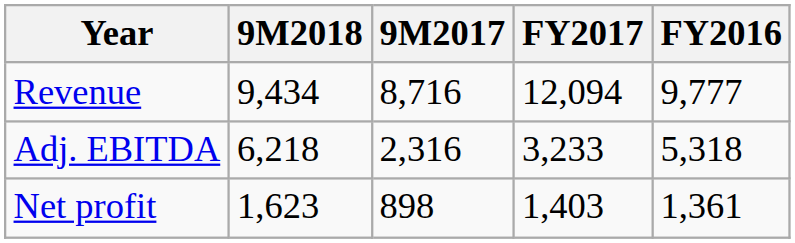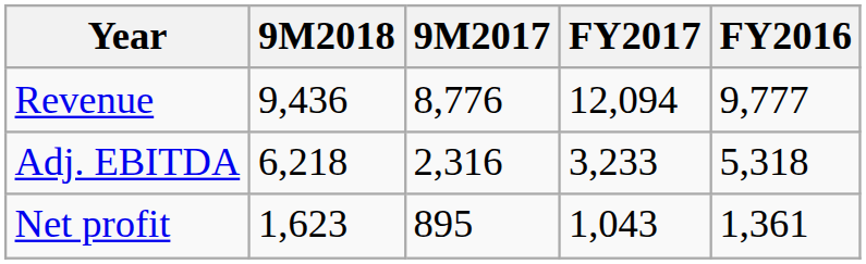Revenue | 9M2018: 9,434 -> 9,436
Revenue | 9M2017: 8,716 -> 8,776
Net profit | 9M2017: 898 -> 895
Net profit | FY2017: 1,403 -> 1,043
